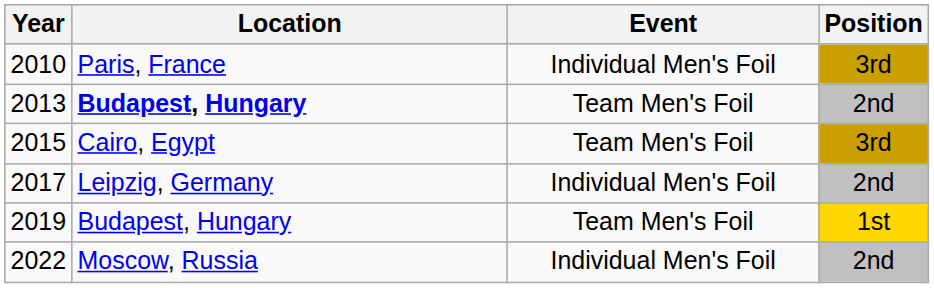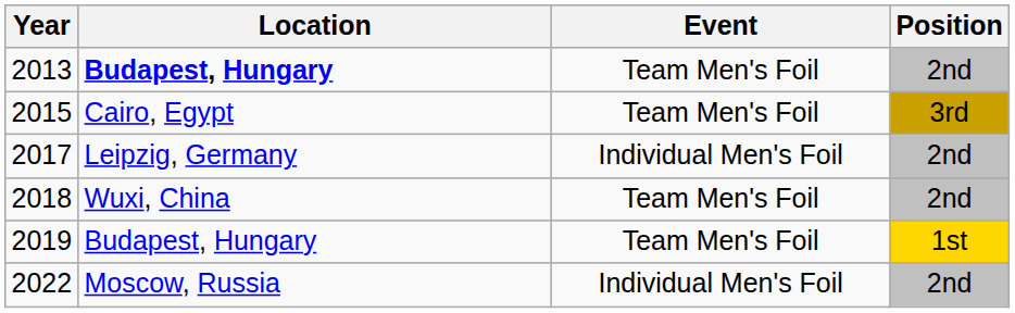- row: 2010 | Paris, France | Individual Men's Foil | 3rd
+ row: 2018 | Wuxi, China | Team Men's Foil | 2nd
